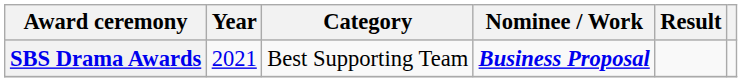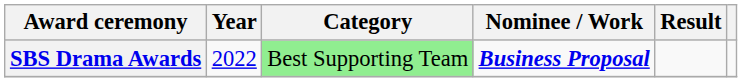SBS Drama Awards | Year: 2021 -> 2022
SBS Drama Awards | Category: no background -> lightgreen background
